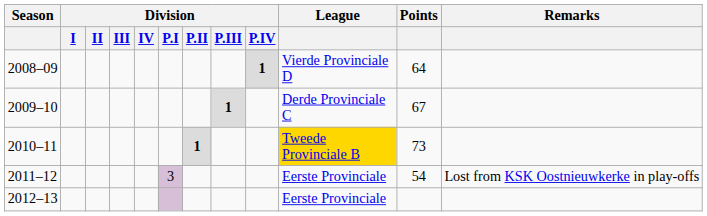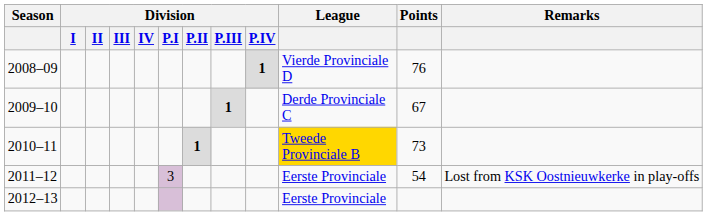2008–09 | Points: 64 -> 76
